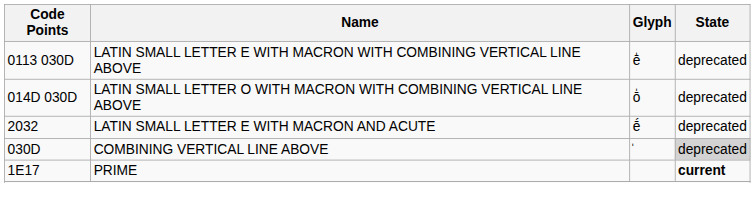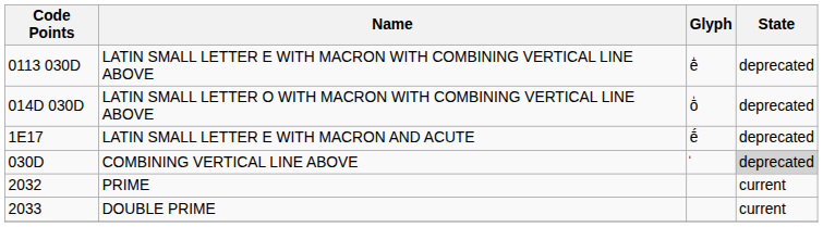LATIN SMALL LETTER E WITH MACRON AND ACUTE | Code Points: 2032 -> 1E17
PRIME | Code Points: 1E17 -> 2032
PRIME | State: bold -> normal
+ row: 2033 | DOUBLE PRIME | current
